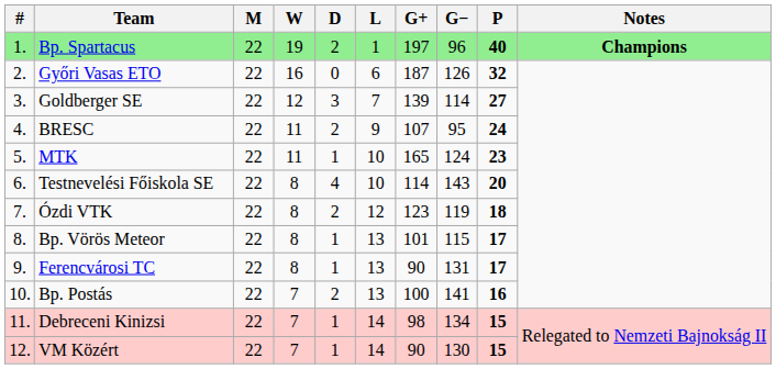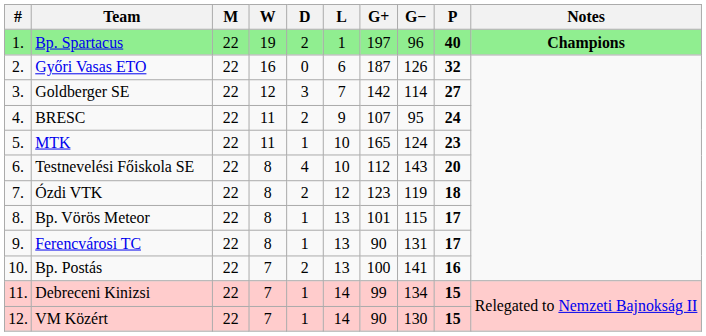Goldberger SE | G+: 139 -> 142
Testnevelési Főiskola SE | G+: 114 -> 112
Debreceni Kinizsi | G+: 98 -> 99
